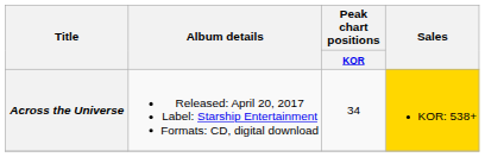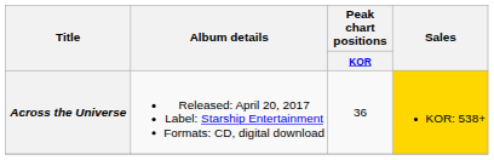Across the Universe | Peak chart positions / KOR: 34 -> 36
